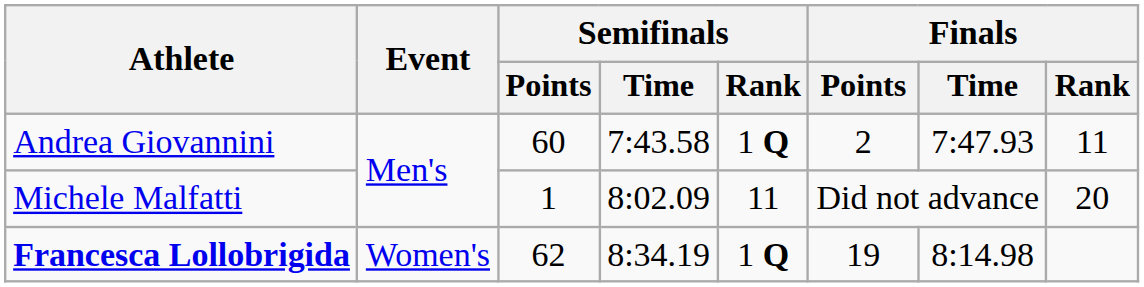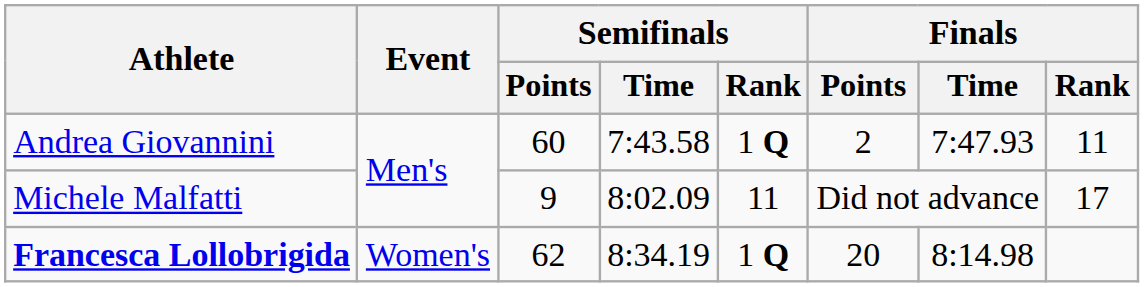Michele Malfatti | Semifinals / Points: 1 -> 9
Michele Malfatti | Finals / Rank: 20 -> 17
Francesca Lollobrigida | Finals / Points: 19 -> 20
